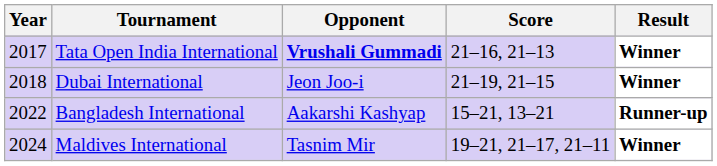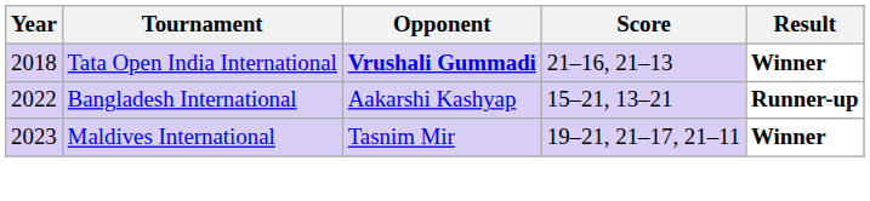Tata Open India International | Year: 2017 -> 2018
- row: 2018 | Dubai International | Jeon Joo-i | 21–19, 21–15 | Winner
Maldives International | Year: 2024 -> 2023
